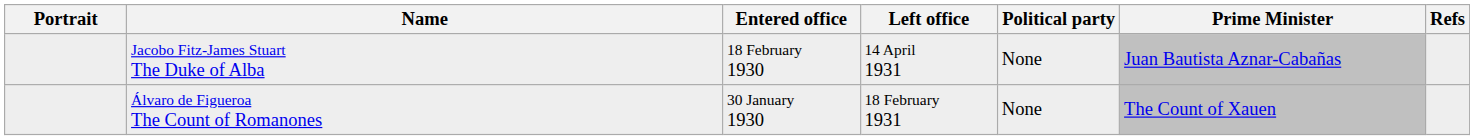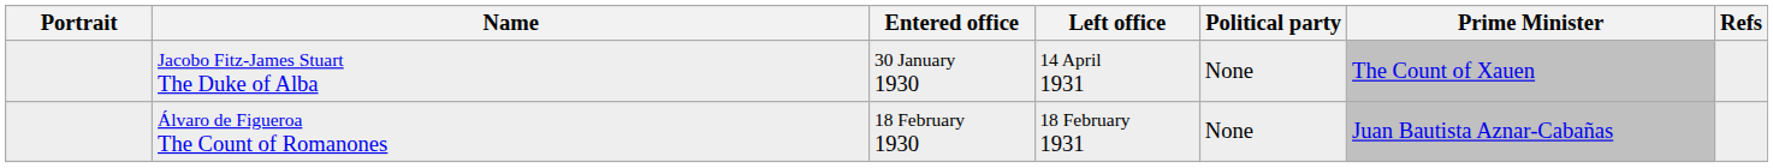Jacobo Fitz-James Stuart The Duke of Alba | Entered office: 18 February 1930 -> 30 January 1930
Jacobo Fitz-James Stuart The Duke of Alba | Prime Minister: Juan Bautista Aznar-Cabañas -> The Count of Xauen
Álvaro de Figueroa The Count of Romanones | Entered office: 30 January 1930 -> 18 February 1930
Álvaro de Figueroa The Count of Romanones | Prime Minister: The Count of Xauen -> Juan Bautista Aznar-Cabañas
